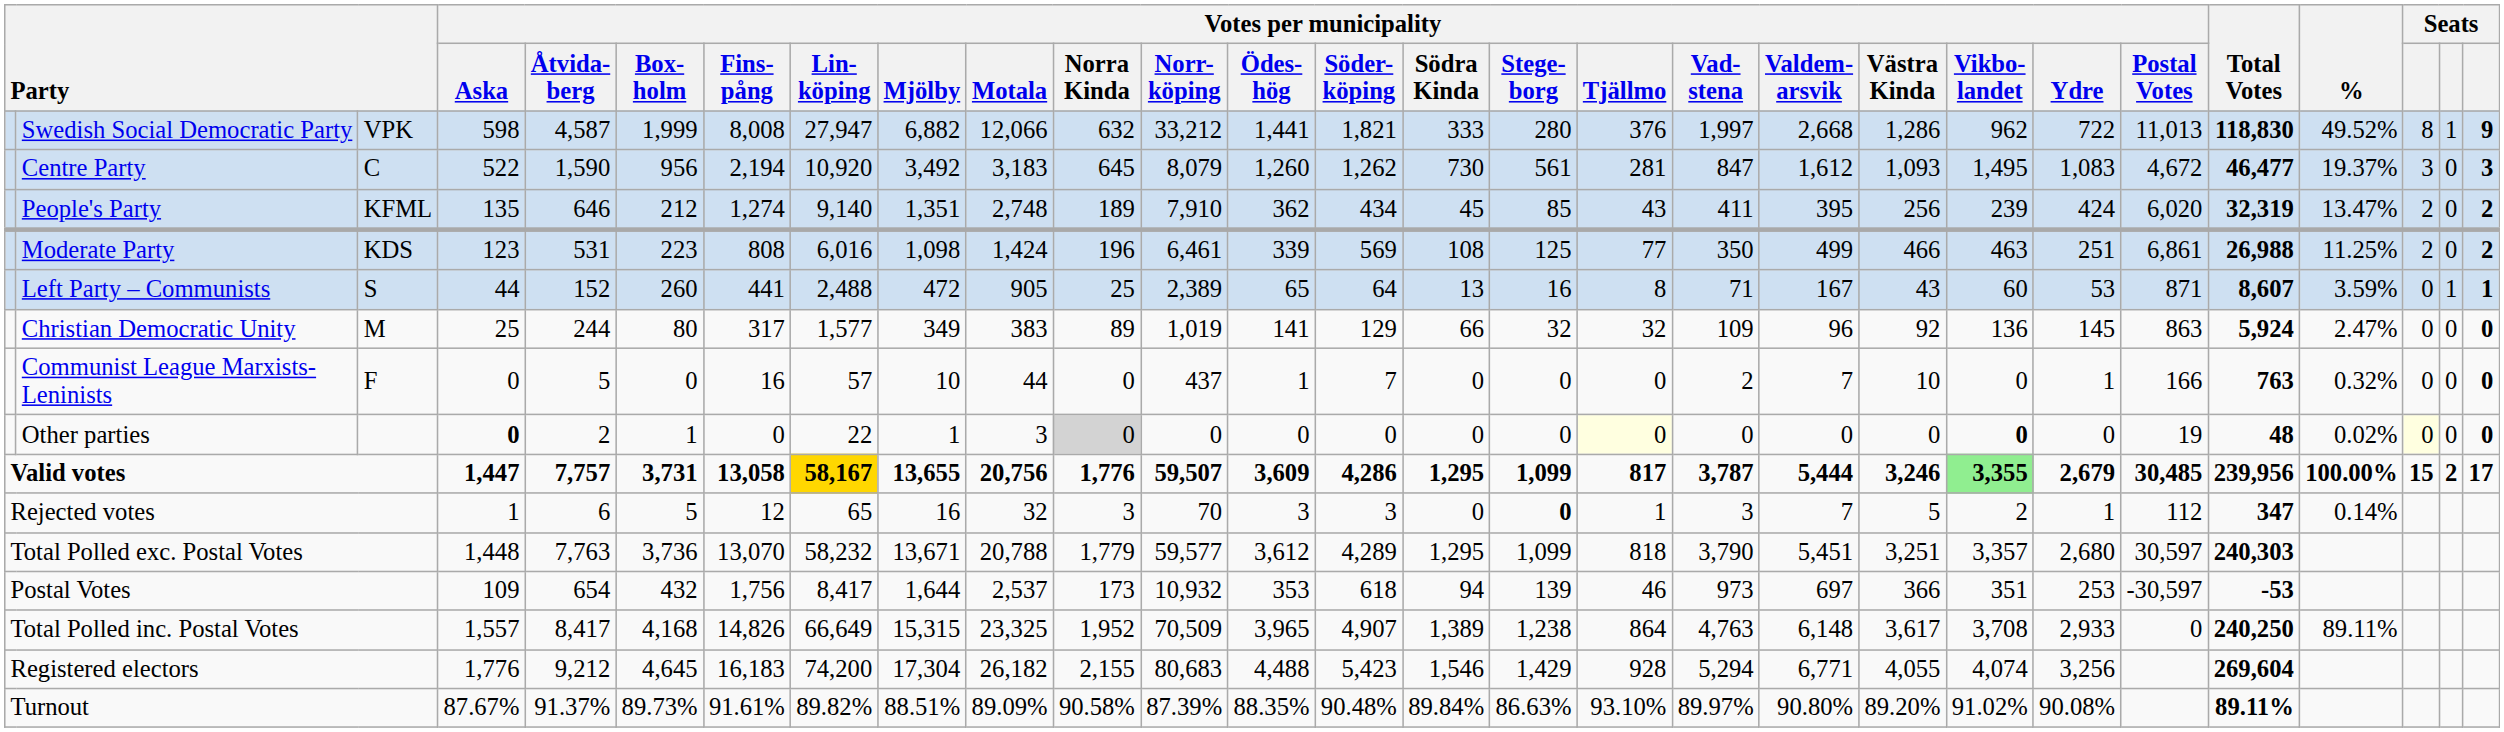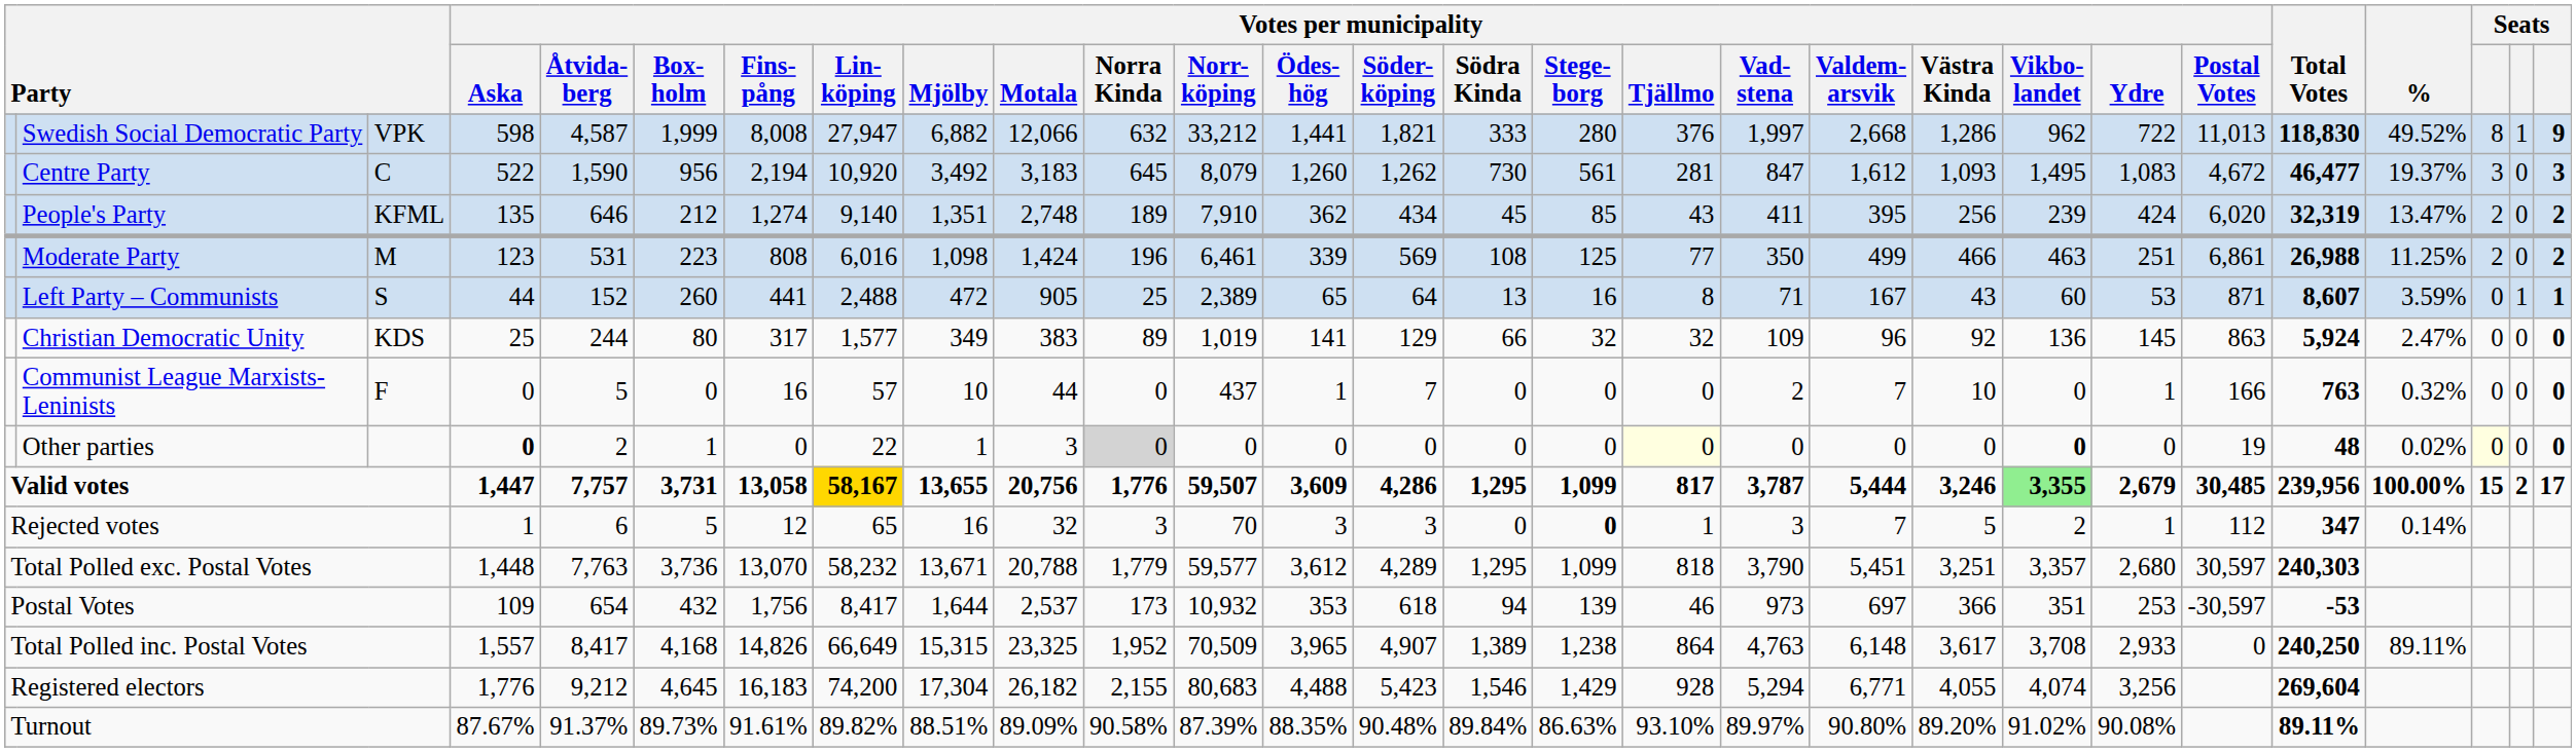Moderate Party | column 3: KDS -> M
Christian Democratic Unity | column 3: M -> KDS
